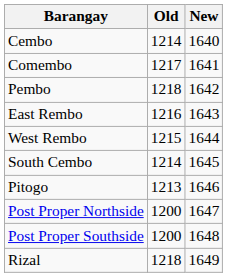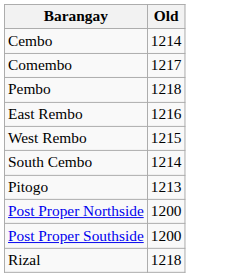- column: New | 1640 | 1641 | 1642 | 1643 | 1644 | 1645 | 1646 | 1647 | 1648 | 1649
